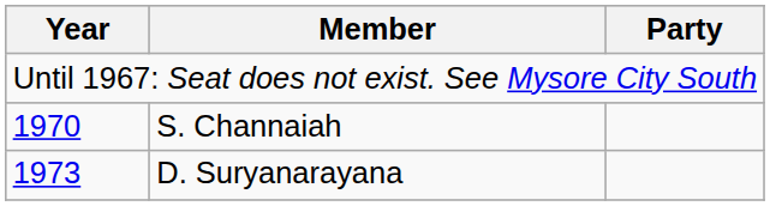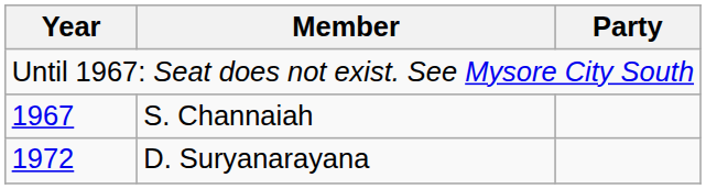S. Channaiah | Year: 1970 -> 1967
D. Suryanarayana | Year: 1973 -> 1972
